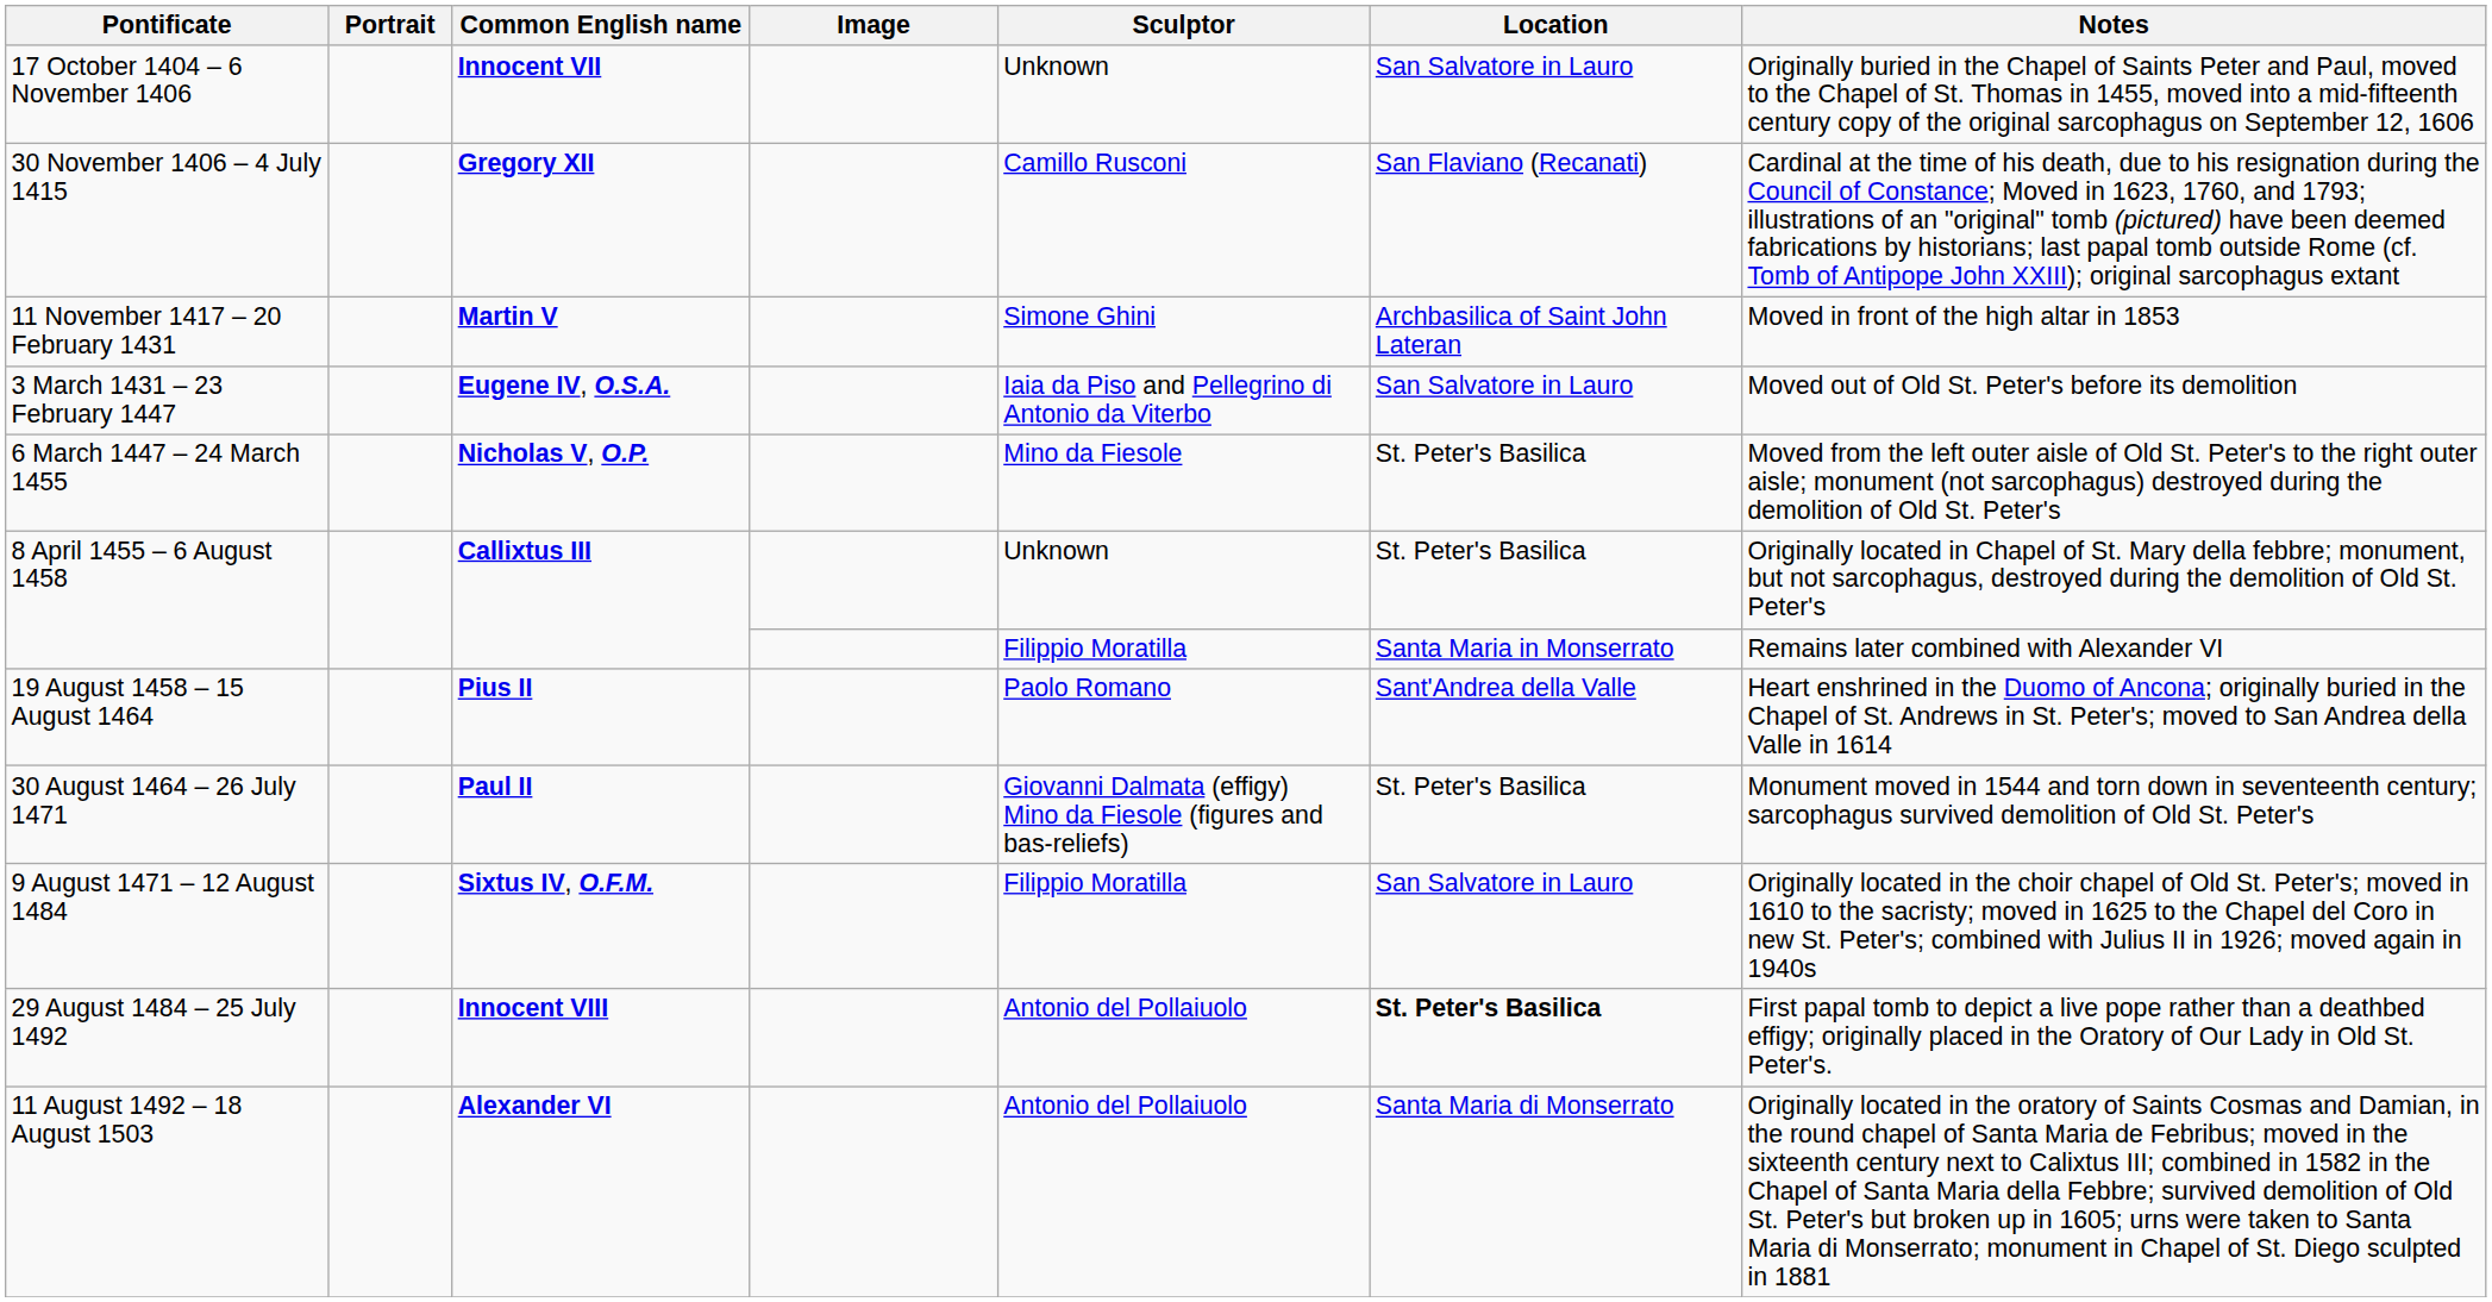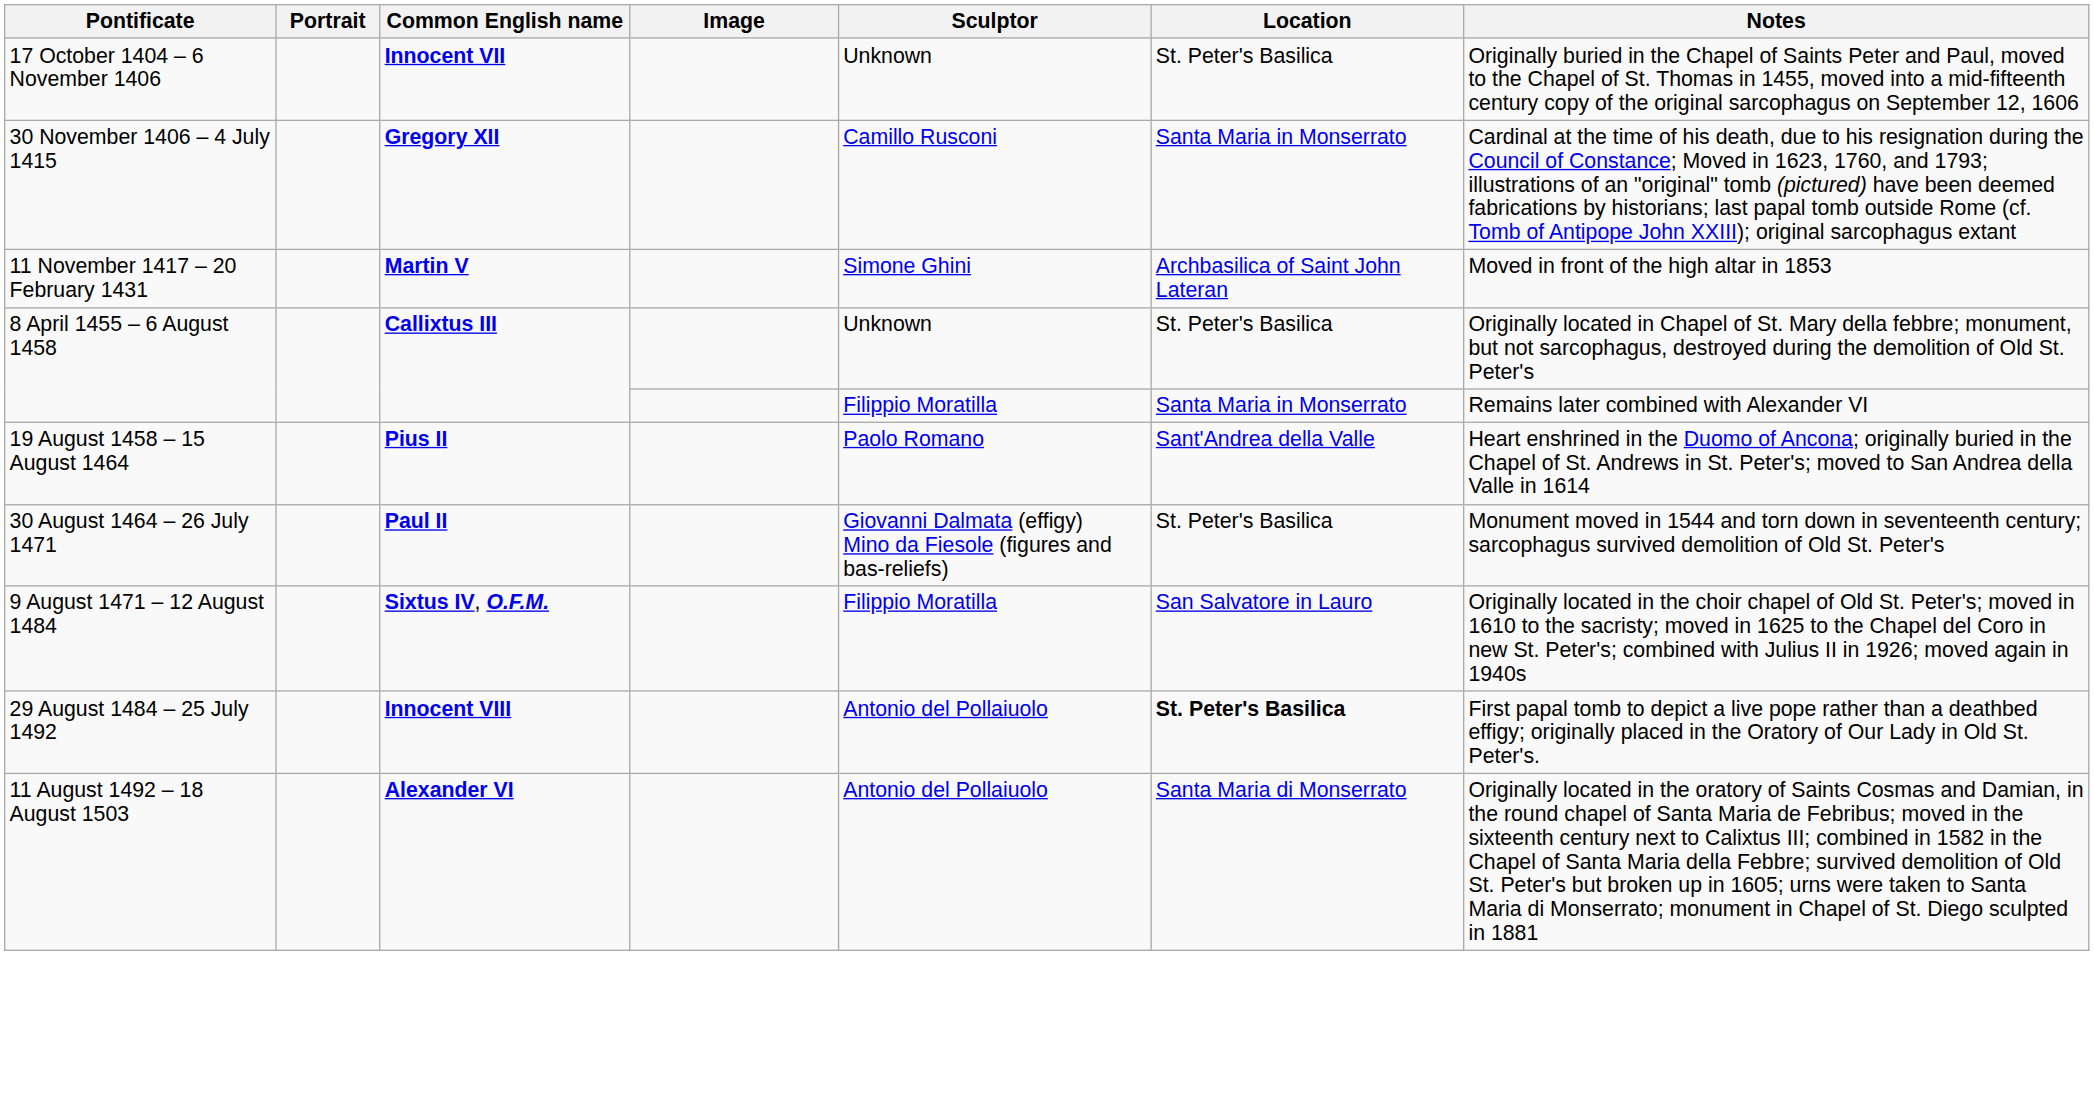17 October 1404 – 6 November 1406 | Location: San Salvatore in Lauro -> St. Peter's Basilica
30 November 1406 – 4 July 1415 | Location: San Flaviano (Recanati) -> Santa Maria in Monserrato
- row: 3 March 1431 – 23 February 1447 | Eugene IV, O.S.A. | Iaia da Piso and Pellegrino di Antonio da Viterbo | San Salvatore in Lauro | Moved out of Old St. Peter's before its demolition
- row: 6 March 1447 – 24 March 1455 | Nicholas V, O.P. | Mino da Fiesole | St. Peter's Basilica | Moved from the left outer aisle of Old St. Peter's to the right outer aisle; monument (not sarcophagus) destroyed during the demolition of Old St. Peter's
